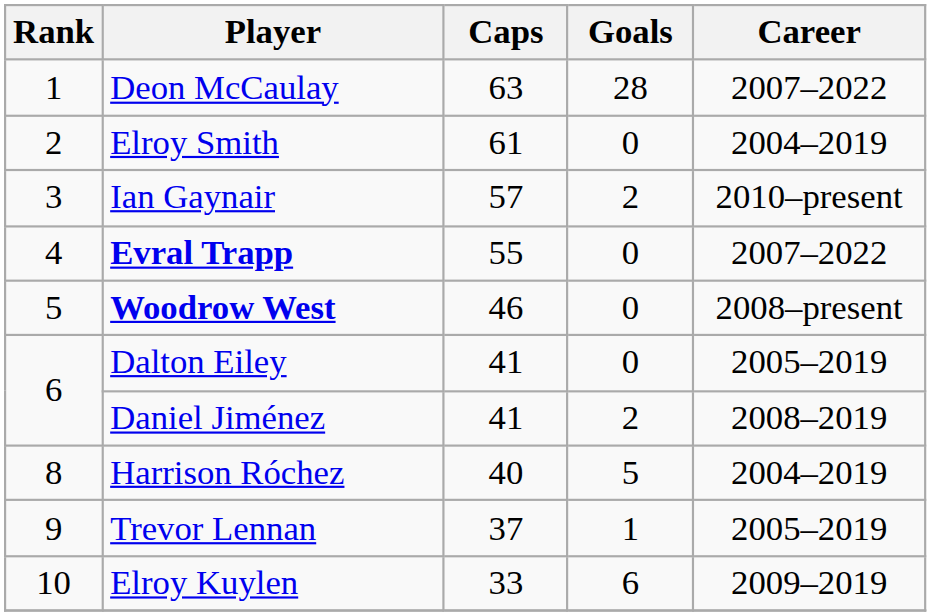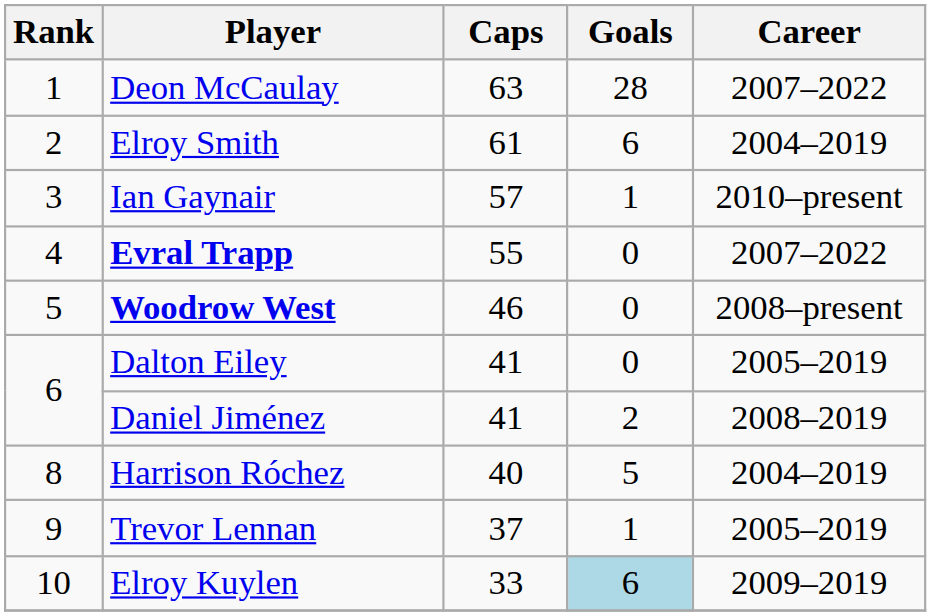Elroy Smith | Goals: 0 -> 6
Ian Gaynair | Goals: 2 -> 1
Elroy Kuylen | Goals: no background -> lightblue background
